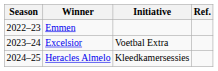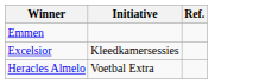- column: Season | 2022–23 | 2023–24 | 2024–25
Excelsior | Initiative: Voetbal Extra -> Kleedkamersessies
Heracles Almelo | Initiative: Kleedkamersessies -> Voetbal Extra
